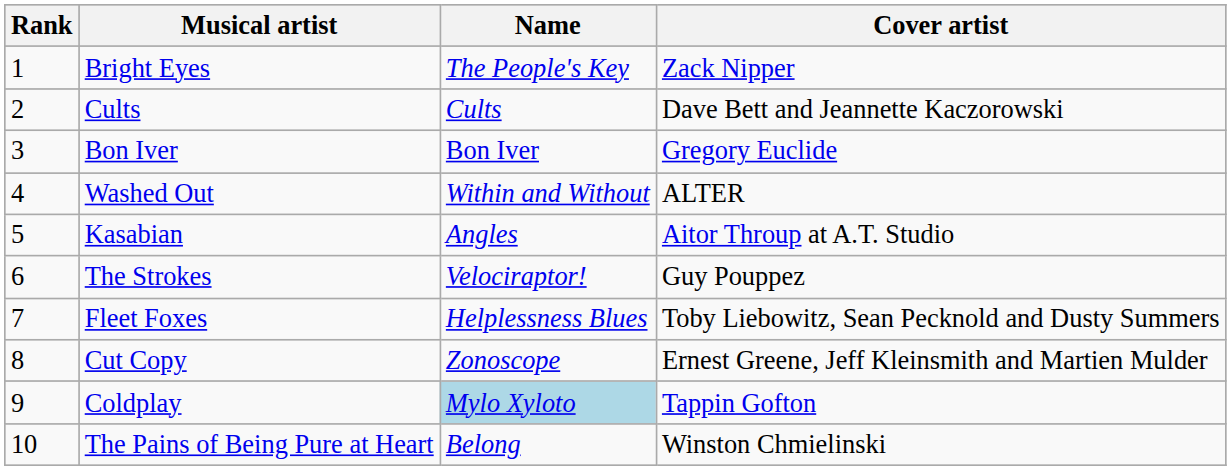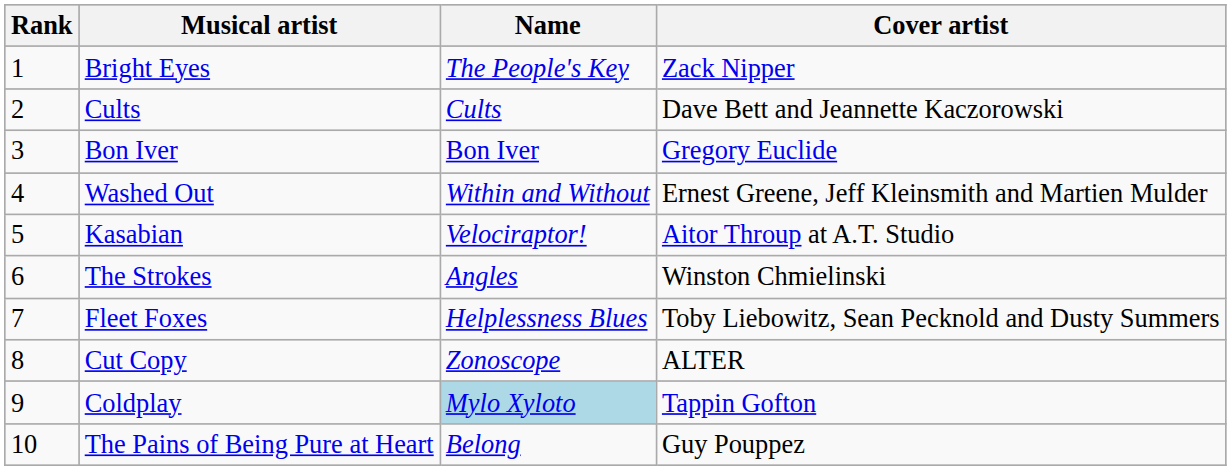Washed Out | Cover artist: ALTER -> Ernest Greene, Jeff Kleinsmith and Martien Mulder
Kasabian | Name: Angles -> Velociraptor!
The Strokes | Name: Velociraptor! -> Angles
The Strokes | Cover artist: Guy Pouppez -> Winston Chmielinski
Cut Copy | Cover artist: Ernest Greene, Jeff Kleinsmith and Martien Mulder -> ALTER
The Pains of Being Pure at Heart | Cover artist: Winston Chmielinski -> Guy Pouppez
